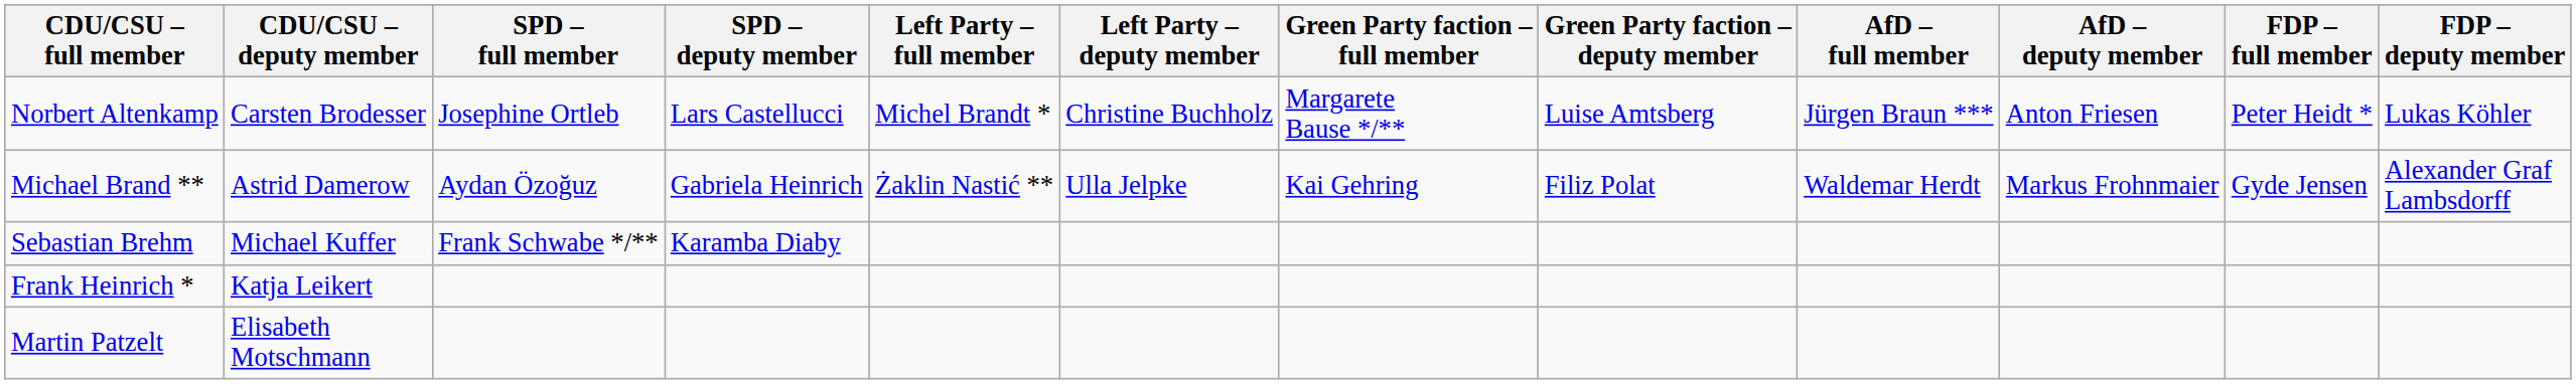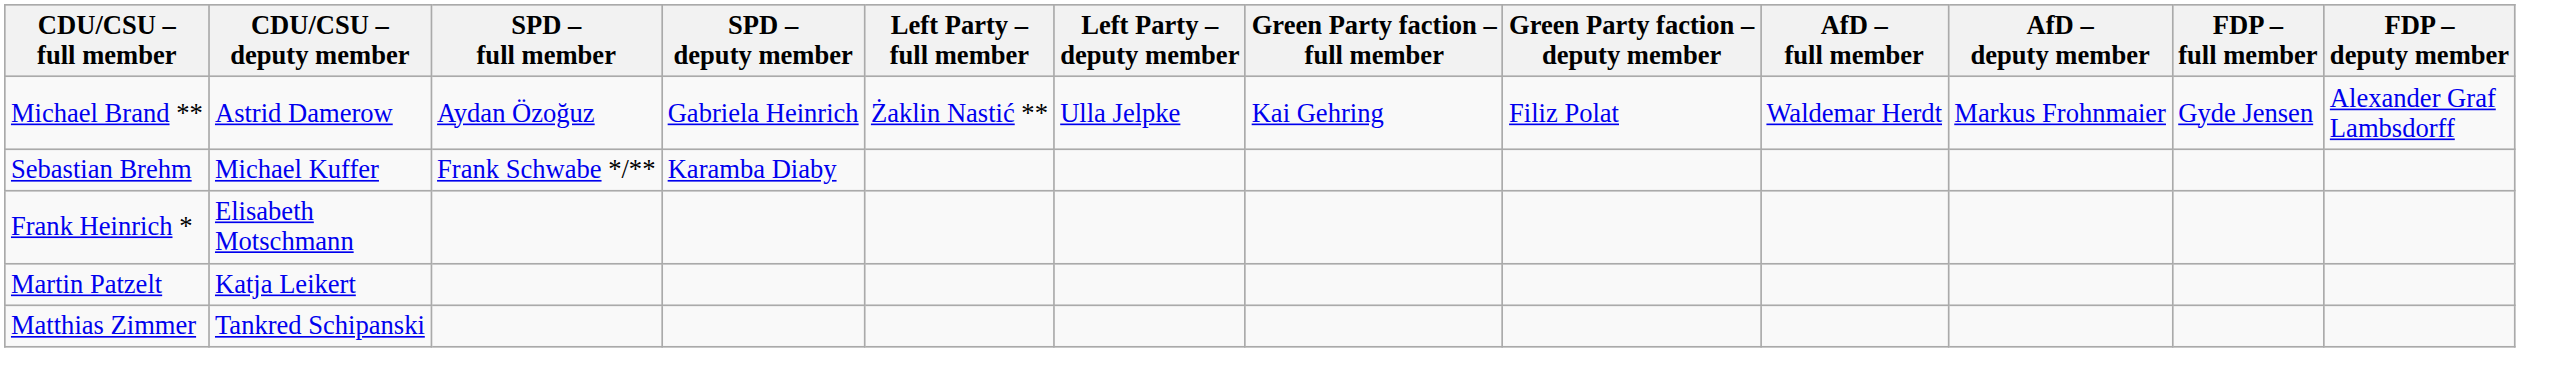- row: Norbert Altenkamp | Carsten Brodesser | Josephine Ortleb | Lars Castellucci | Michel Brandt * | Christine Buchholz | Margarete Bause */** | Luise Amtsberg | Jürgen Braun *** | Anton Friesen | Peter Heidt * | Lukas Köhler
Frank Heinrich * | CDU/CSU – deputy member: Katja Leikert -> Elisabeth Motschmann
Martin Patzelt | CDU/CSU – deputy member: Elisabeth Motschmann -> Katja Leikert
+ row: Matthias Zimmer | Tankred Schipanski
